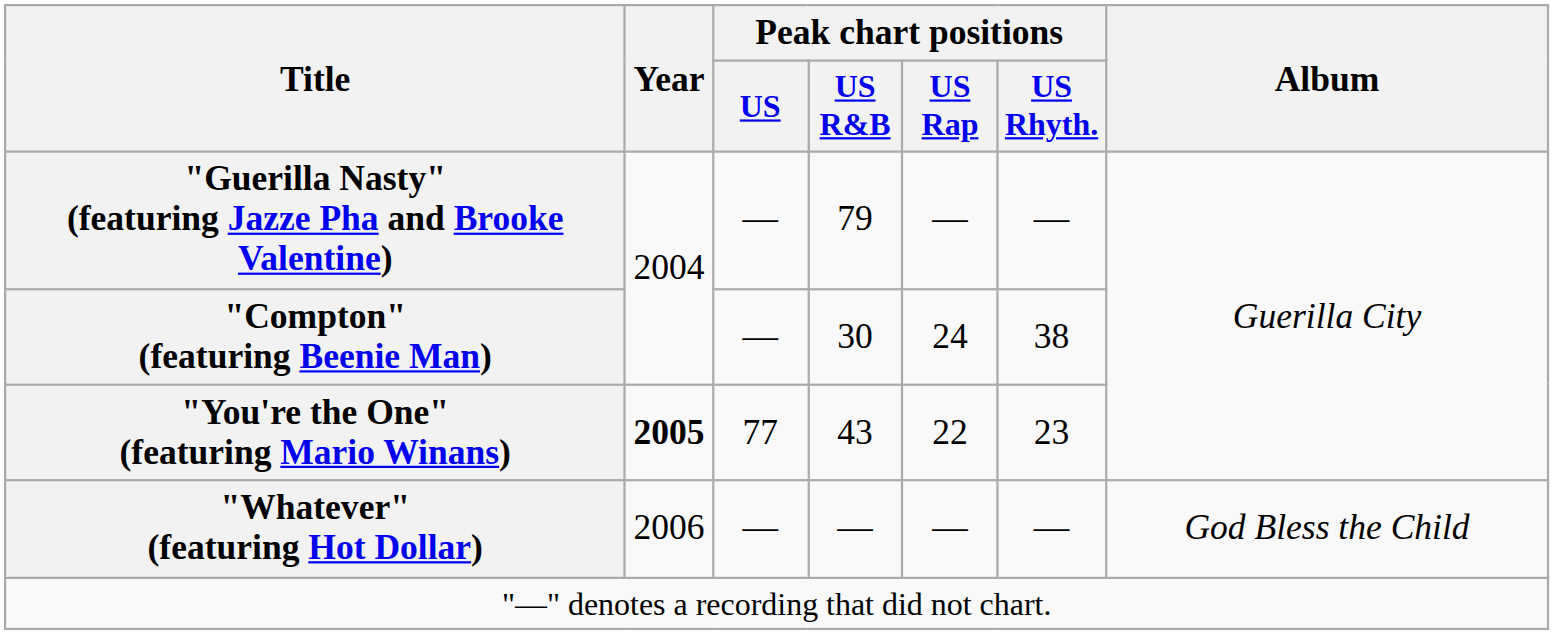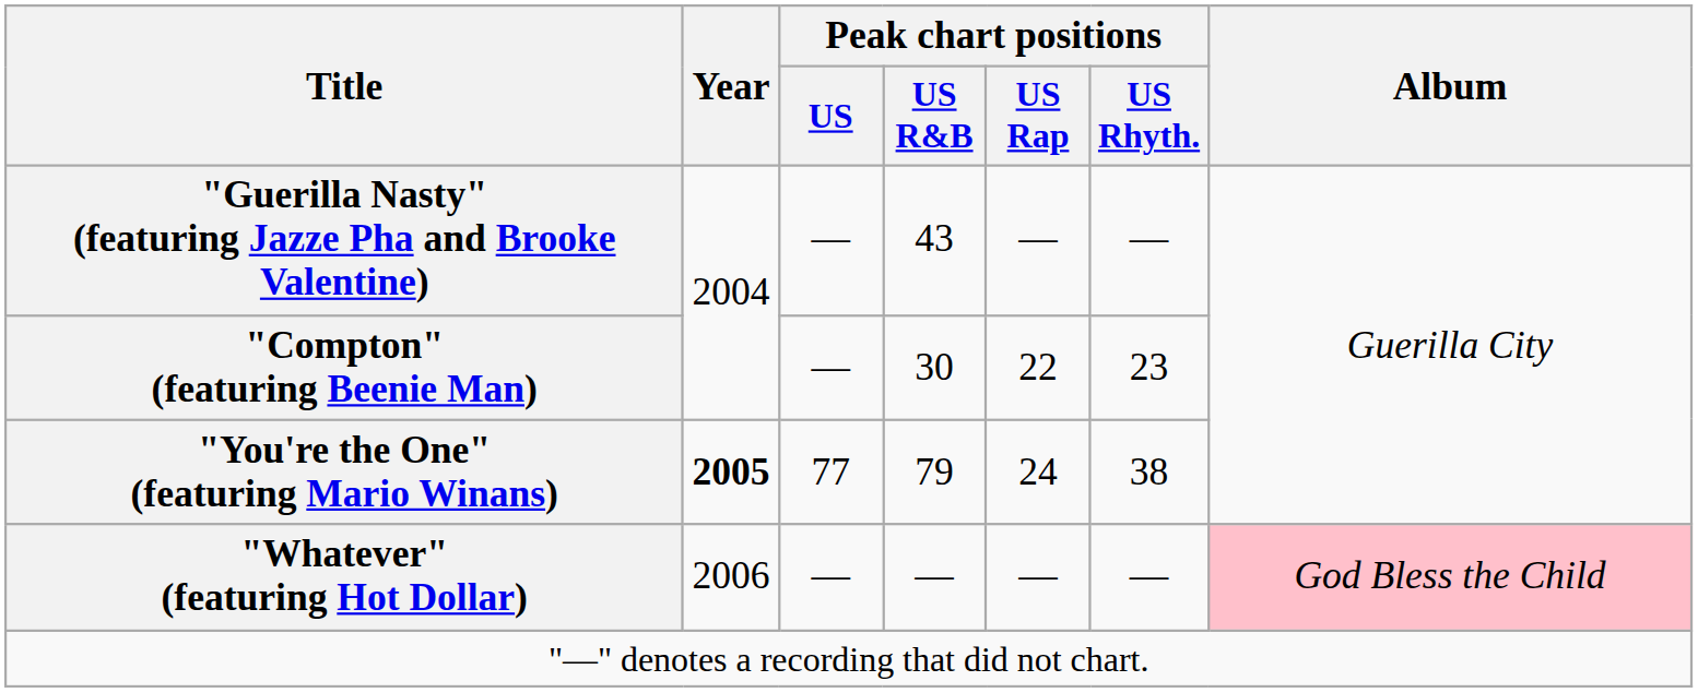"Guerilla Nasty" (featuring Jazze Pha and Brooke Valentine) | Peak chart positions / US R&B: 79 -> 43
"Compton" (featuring Beenie Man) | Peak chart positions / US Rap: 24 -> 22
"Compton" (featuring Beenie Man) | Peak chart positions / US Rhyth.: 38 -> 23
"You're the One" (featuring Mario Winans) | Peak chart positions / US R&B: 43 -> 79
"You're the One" (featuring Mario Winans) | Peak chart positions / US Rap: 22 -> 24
"You're the One" (featuring Mario Winans) | Peak chart positions / US Rhyth.: 23 -> 38
"Whatever" (featuring Hot Dollar) | Album: no background -> pink background
